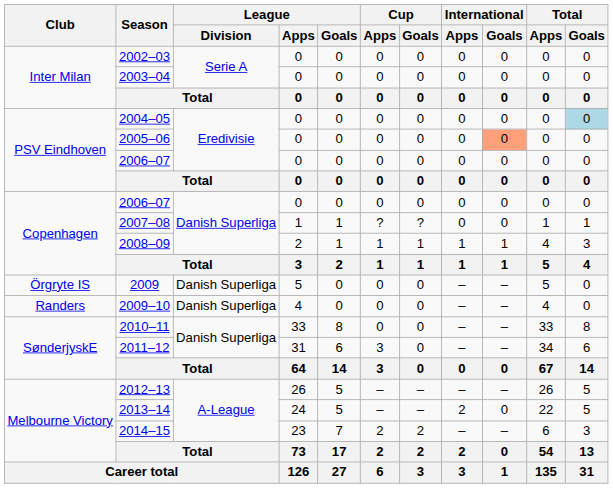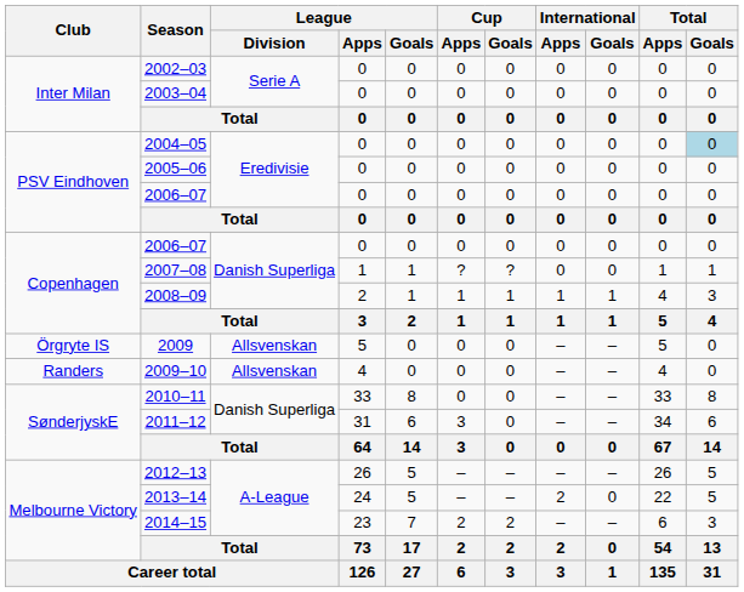2005–06 | International / Goals: lightsalmon background -> no background
2009 | League / Division: Danish Superliga -> Allsvenskan
2009–10 | League / Division: Danish Superliga -> Allsvenskan
